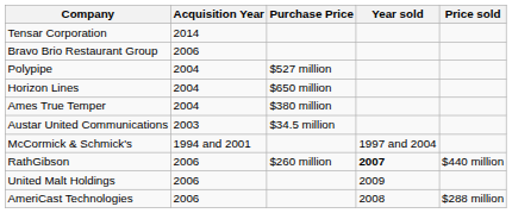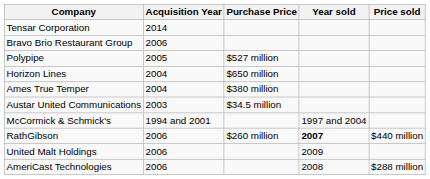Polypipe | Acquisition Year: 2004 -> 2005
